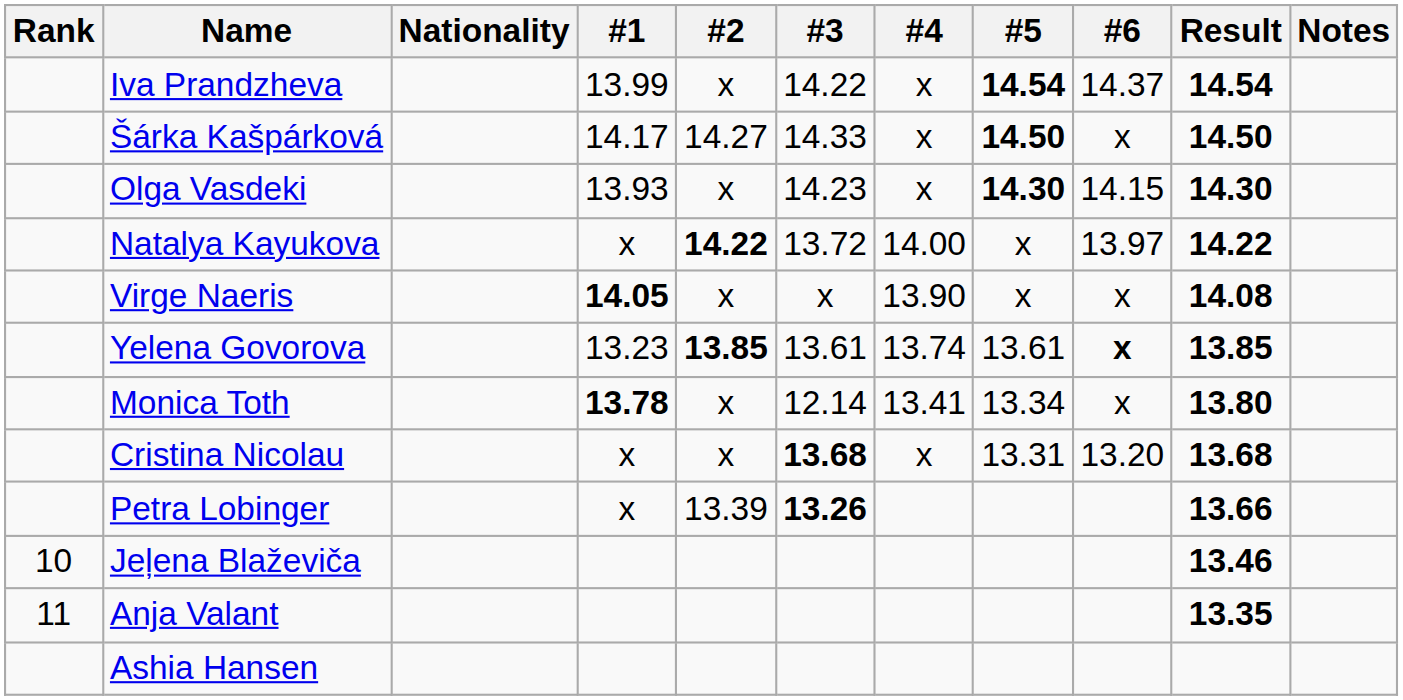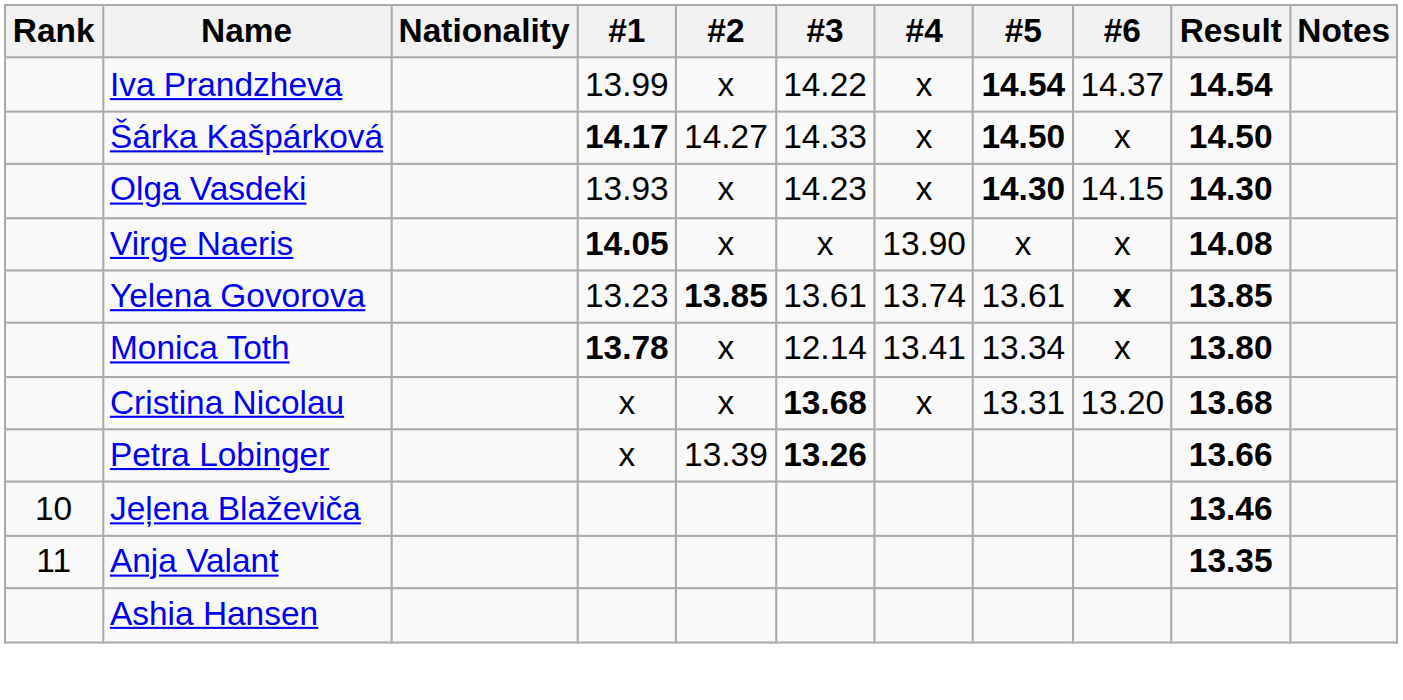Šárka Kašpárková | #1: normal -> bold
- row: Natalya Kayukova | x | 14.22 | 13.72 | 14.00 | x | 13.97 | 14.22
